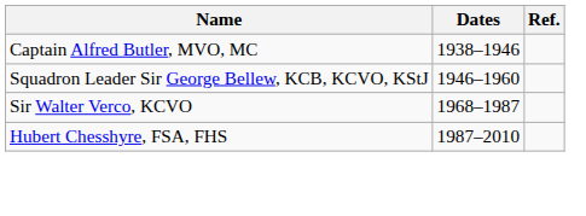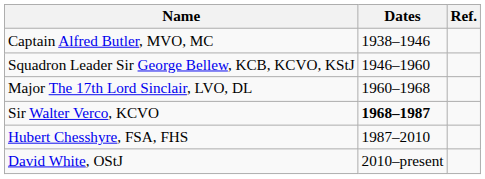+ row: Major The 17th Lord Sinclair, LVO, DL | 1960–1968
Sir Walter Verco, KCVO | Dates: normal -> bold
+ row: David White, OStJ | 2010–present
